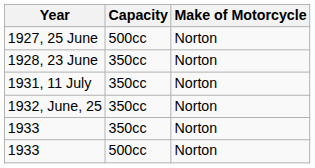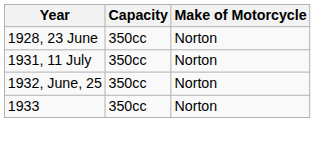- row: 1927, 25 June | 500cc | Norton
- row: 1933 | 500cc | Norton
